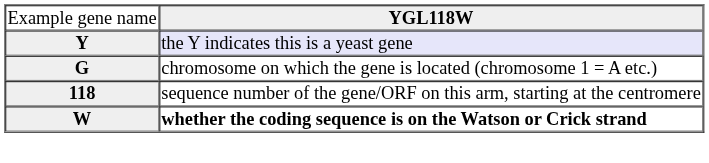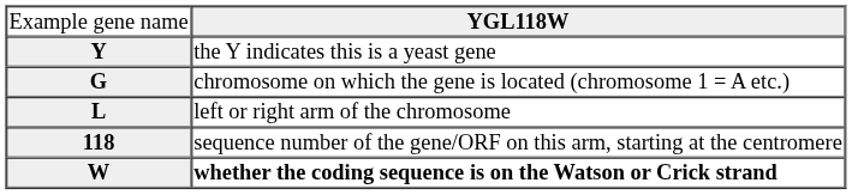Y | column 2: lavender background -> no background
+ row: L | left or right arm of the chromosome
